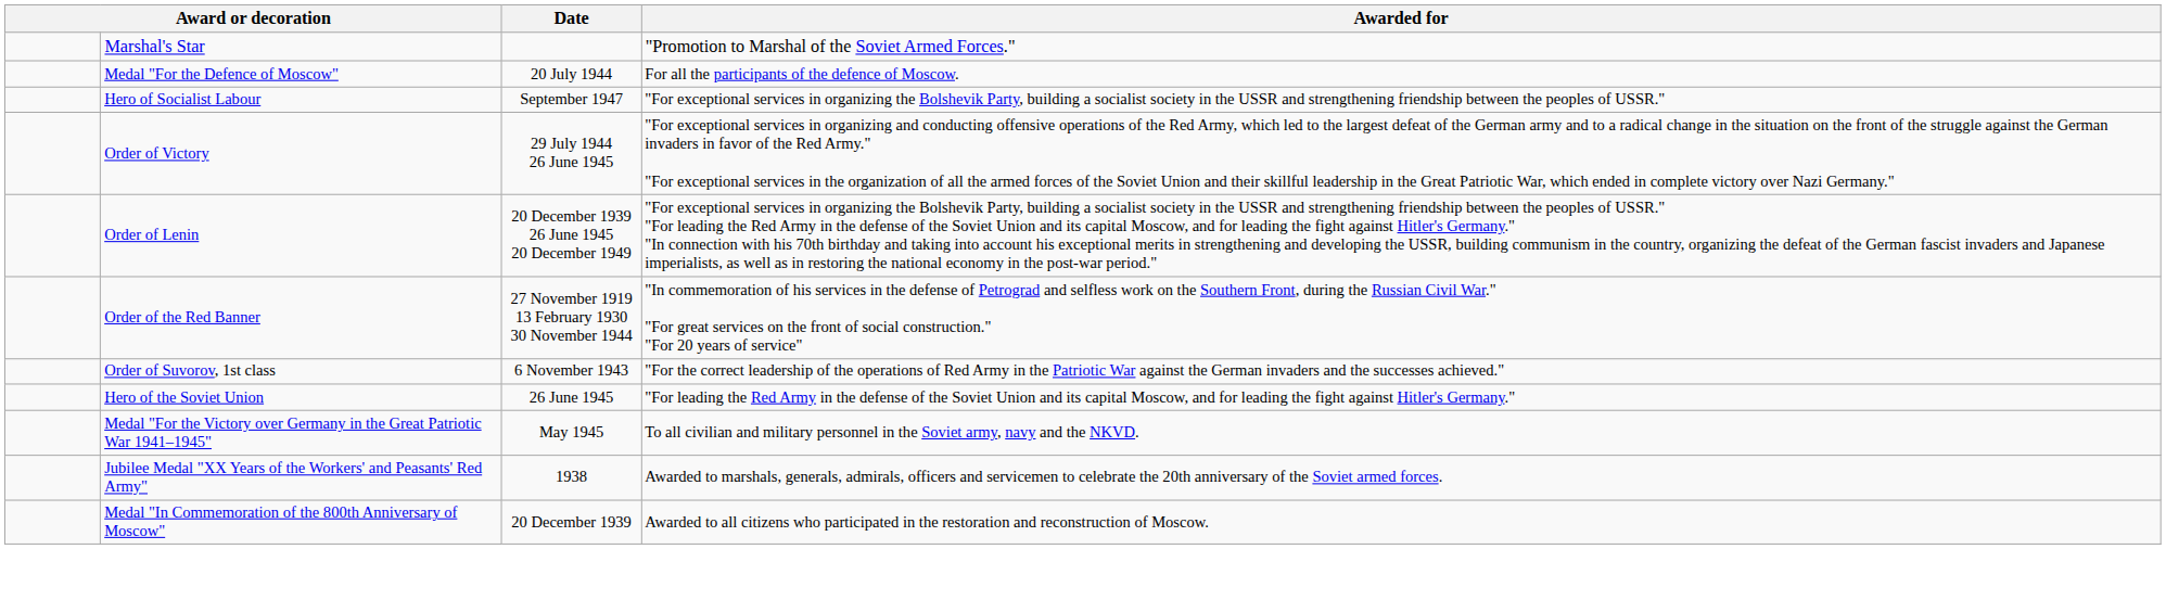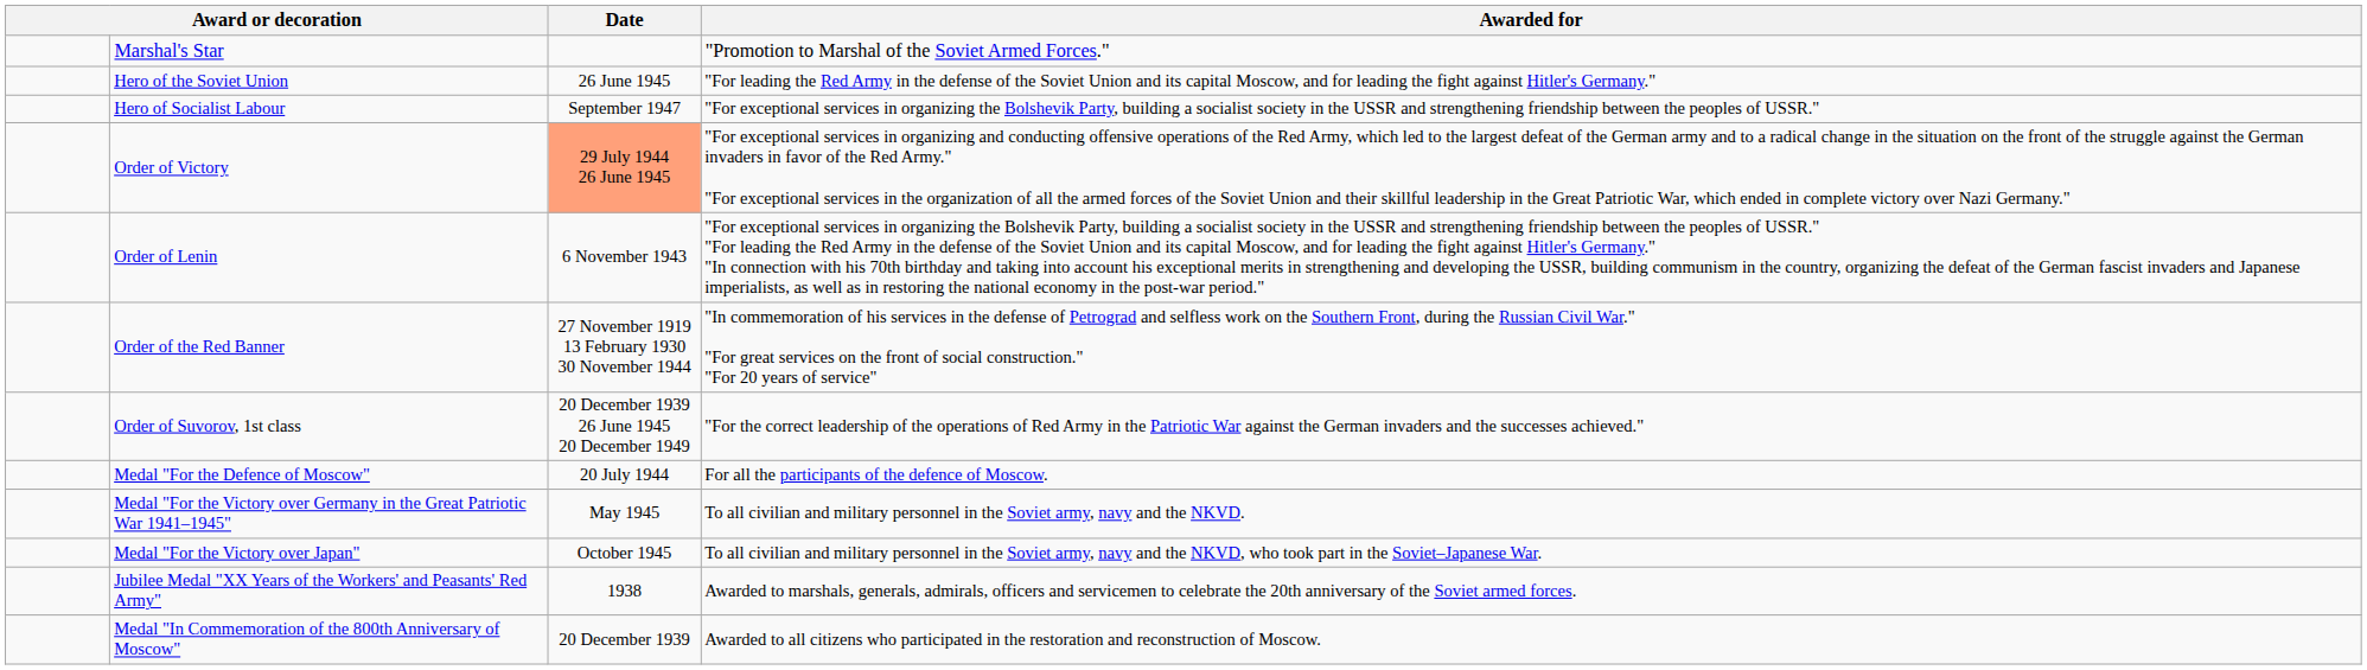rows swapped: Hero of the Soviet Union <-> Medal "For the Defence of Moscow"
Order of Victory | Date: no background -> lightsalmon background
Order of Lenin | Date: 20 December 1939 26 June 1945 20 December 1949 -> 6 November 1943
Order of Suvorov, 1st class | Date: 6 November 1943 -> 20 December 1939 26 June 1945 20 December 1949
+ row: Medal "For the Victory over Japan" | October 1945 | To all civilian and military personnel in the Soviet army, navy and the NKVD, who took part in the Soviet–Japanese War.
